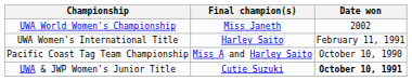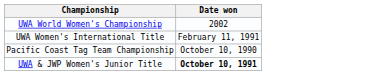- column: Final champion(s) | Miss Janeth | Harley Saito | Miss A and Harley Saito | Cutie Suzuki
